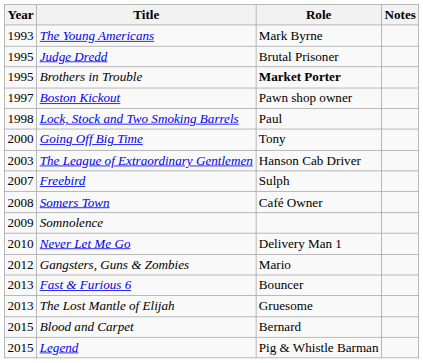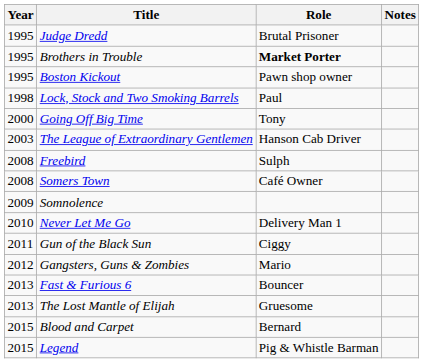- row: 1993 | The Young Americans | Mark Byrne
Boston Kickout | Year: 1997 -> 1995
Freebird | Year: 2007 -> 2008
+ row: 2011 | Gun of the Black Sun | Ciggy
